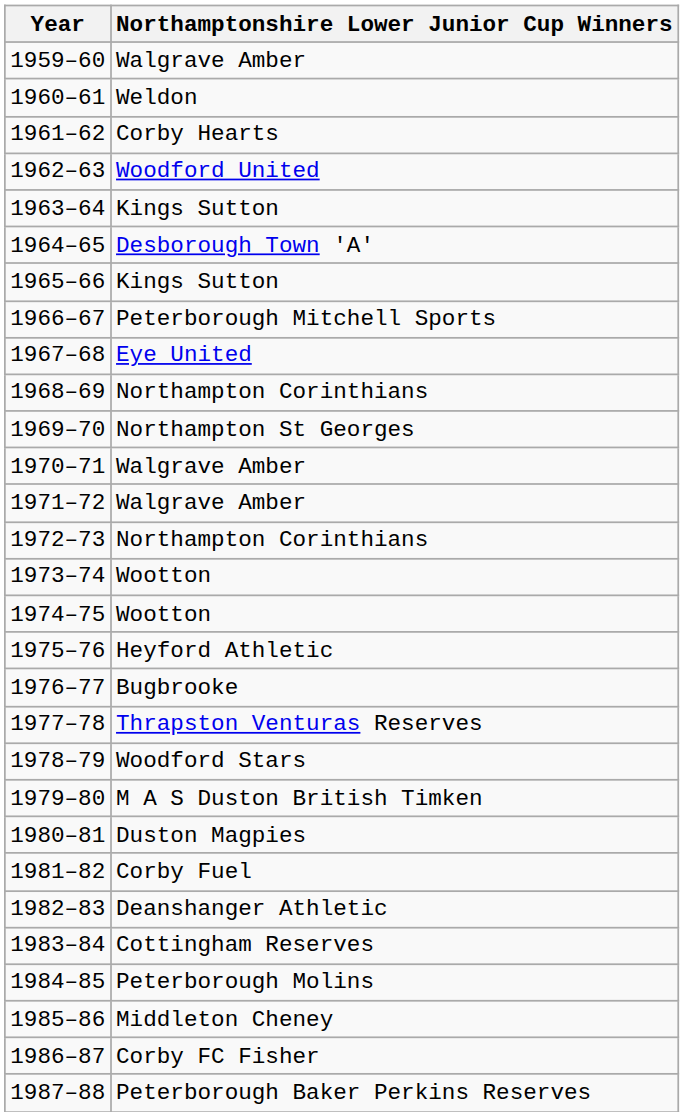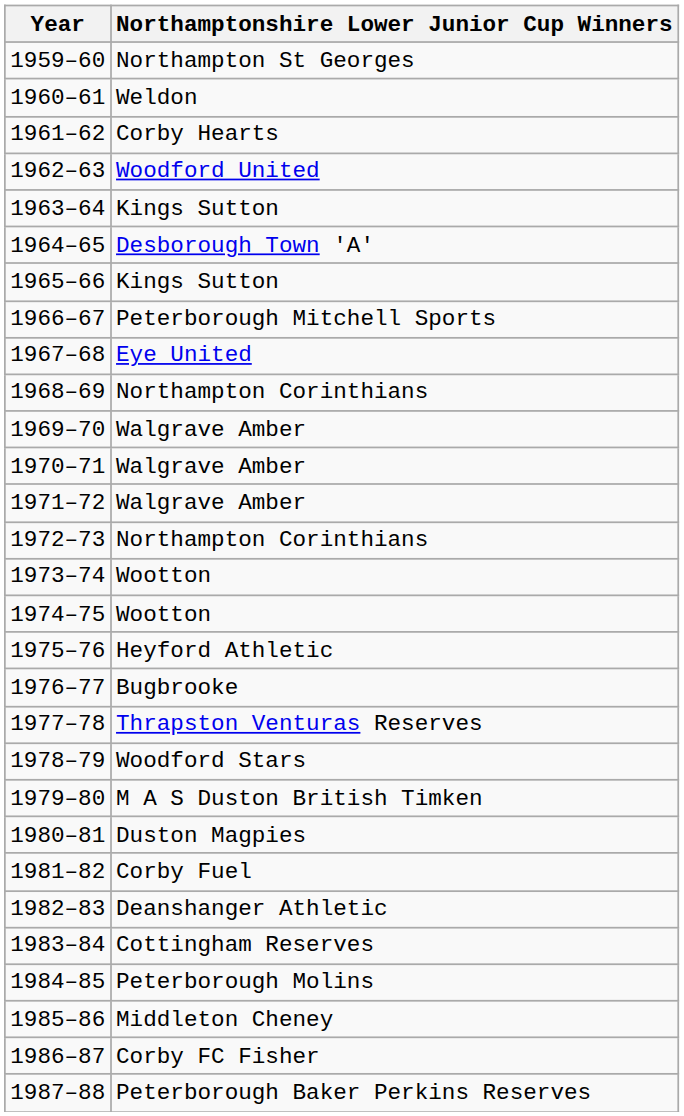1959–60 | Northamptonshire Lower Junior Cup Winners: Walgrave Amber -> Northampton St Georges
1969–70 | Northamptonshire Lower Junior Cup Winners: Northampton St Georges -> Walgrave Amber
